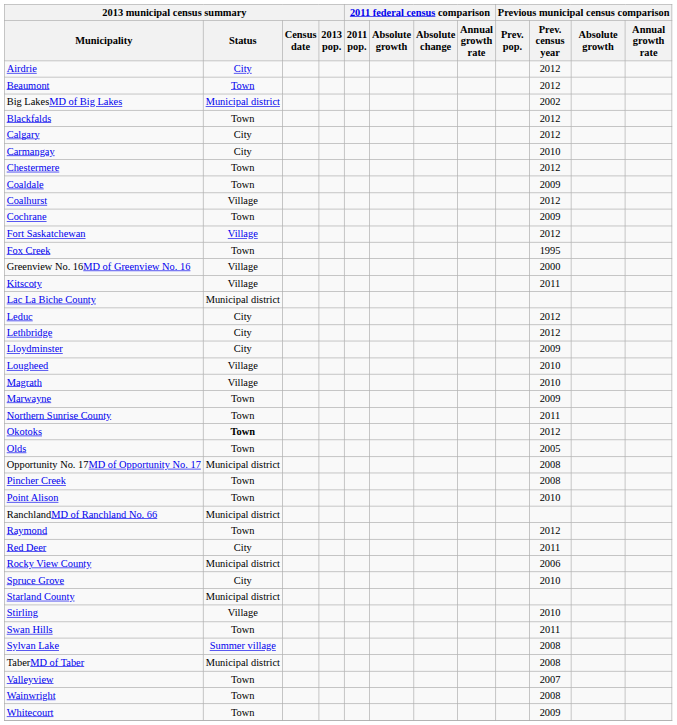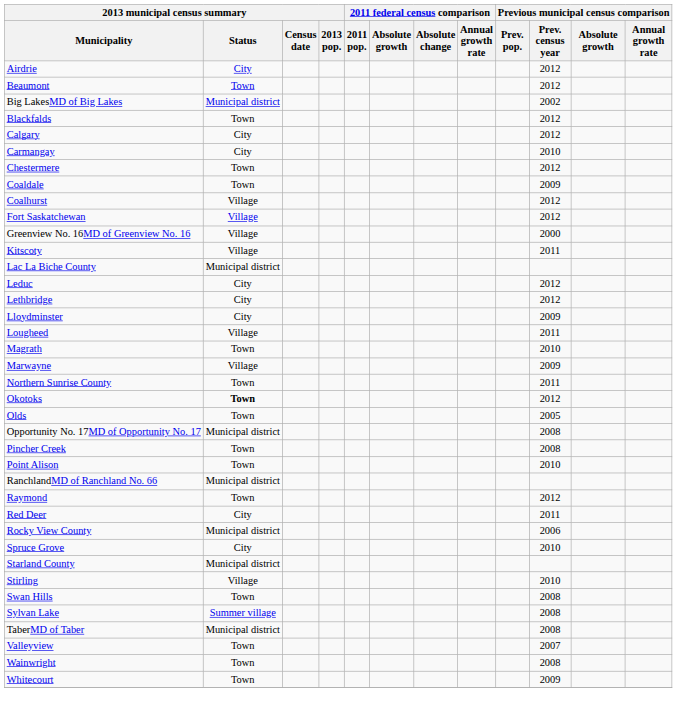- row: Cochrane | Town | 2009
- row: Fox Creek | Town | 1995
Lougheed | Previous municipal census comparison / Prev. census year: 2010 -> 2011
Magrath | 2013 municipal census summary / Status: Village -> Town
Marwayne | 2013 municipal census summary / Status: Town -> Village
Swan Hills | Previous municipal census comparison / Prev. census year: 2011 -> 2008
